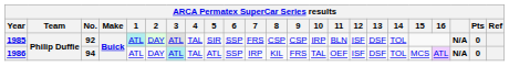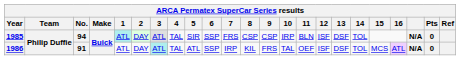1985 | No.: 92 -> 94
1986 | No.: 94 -> 91
